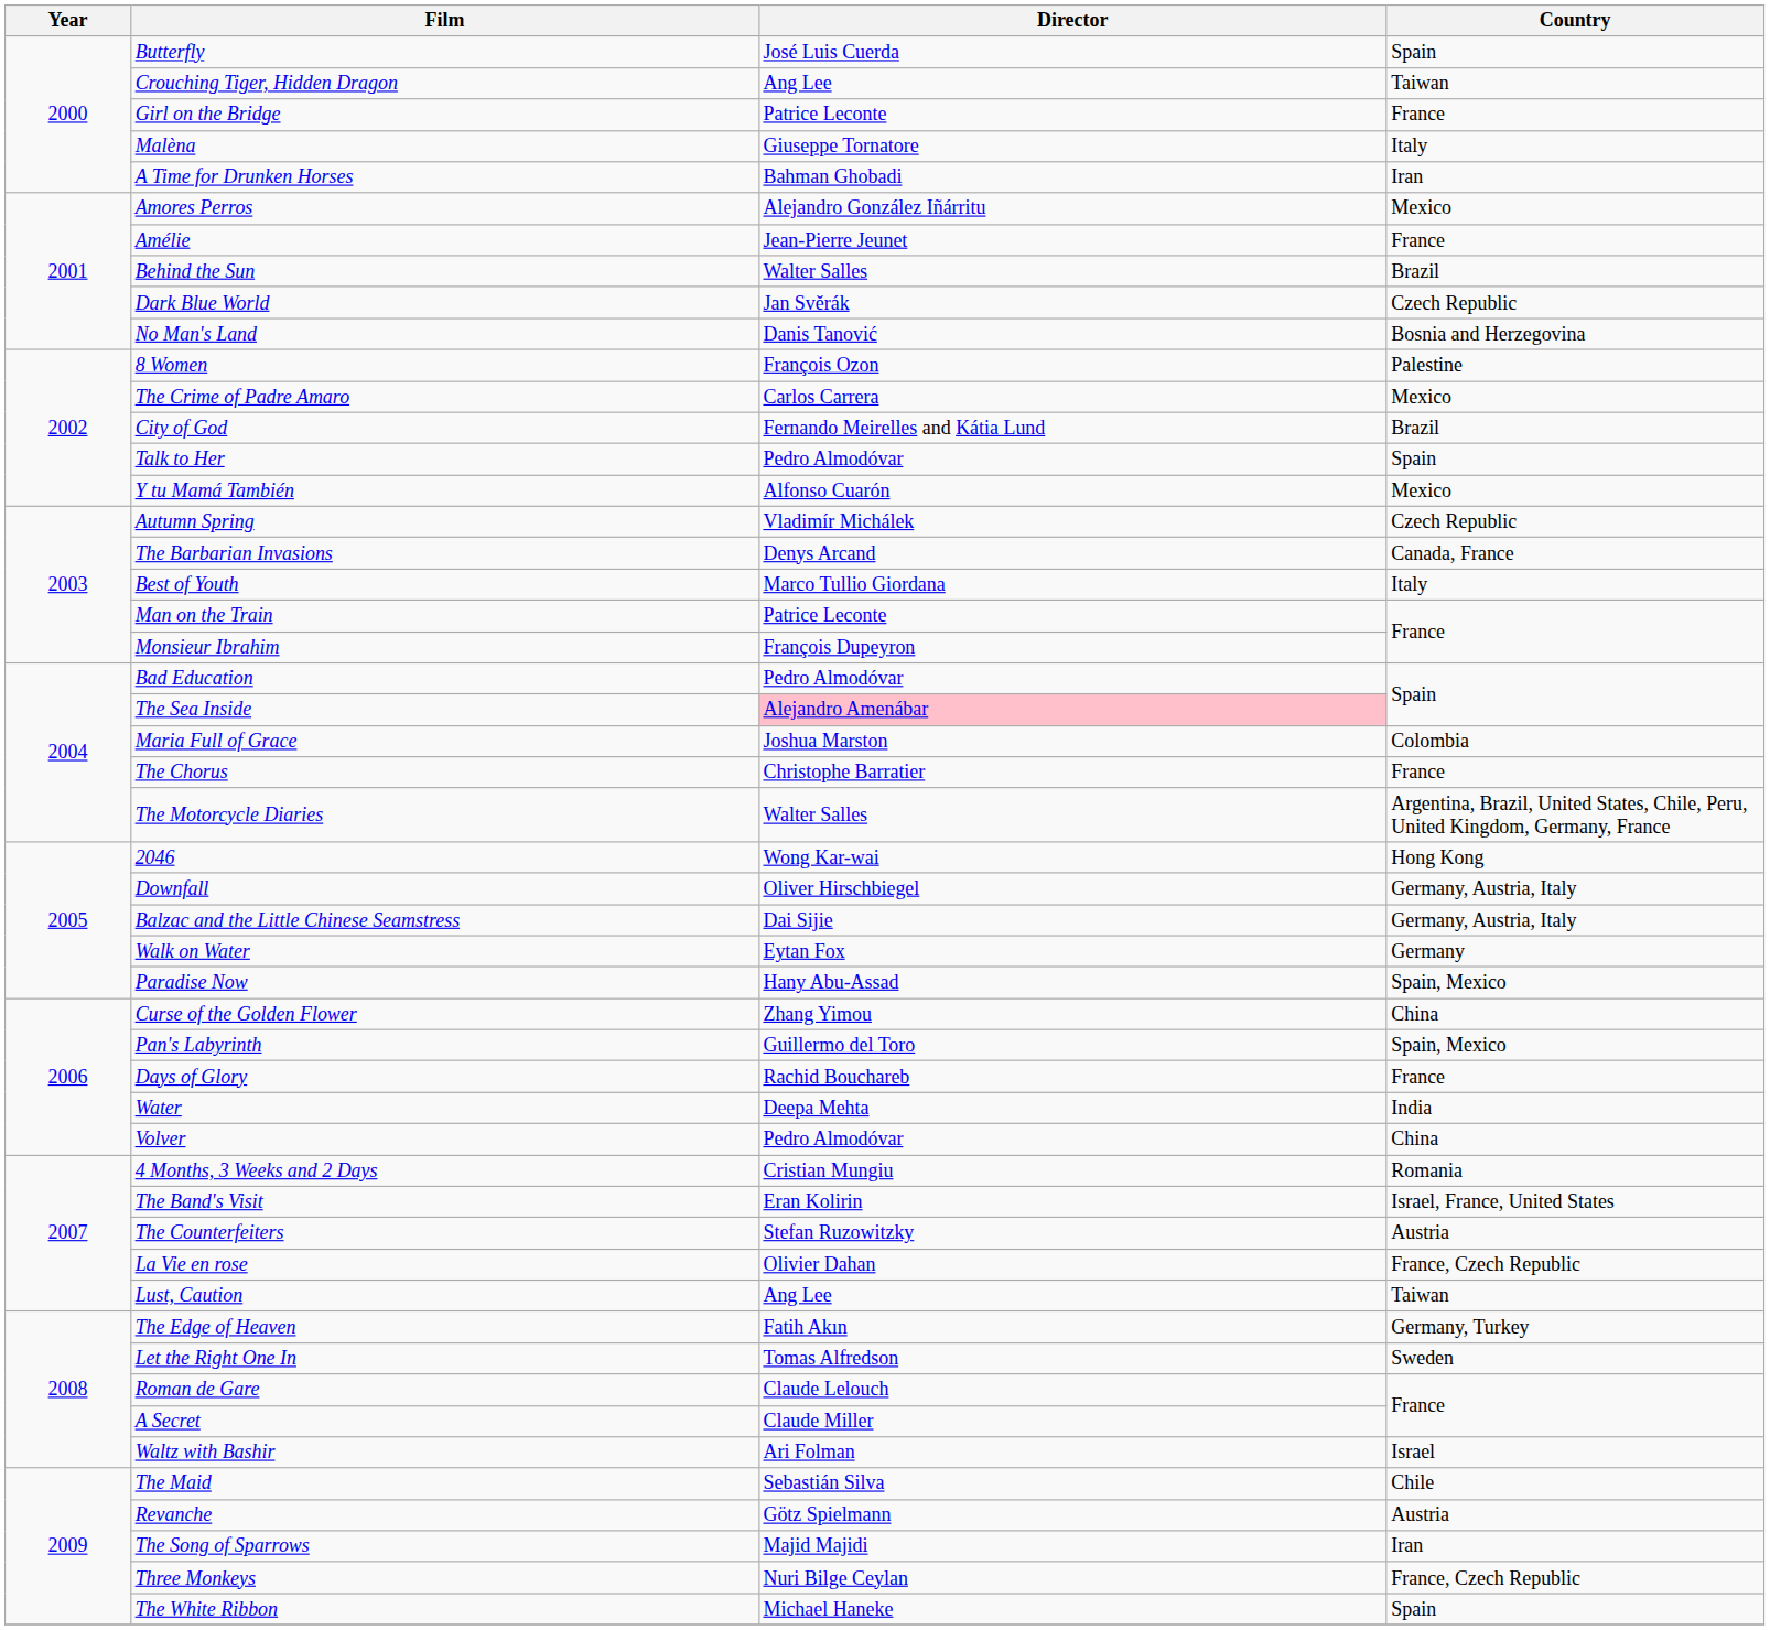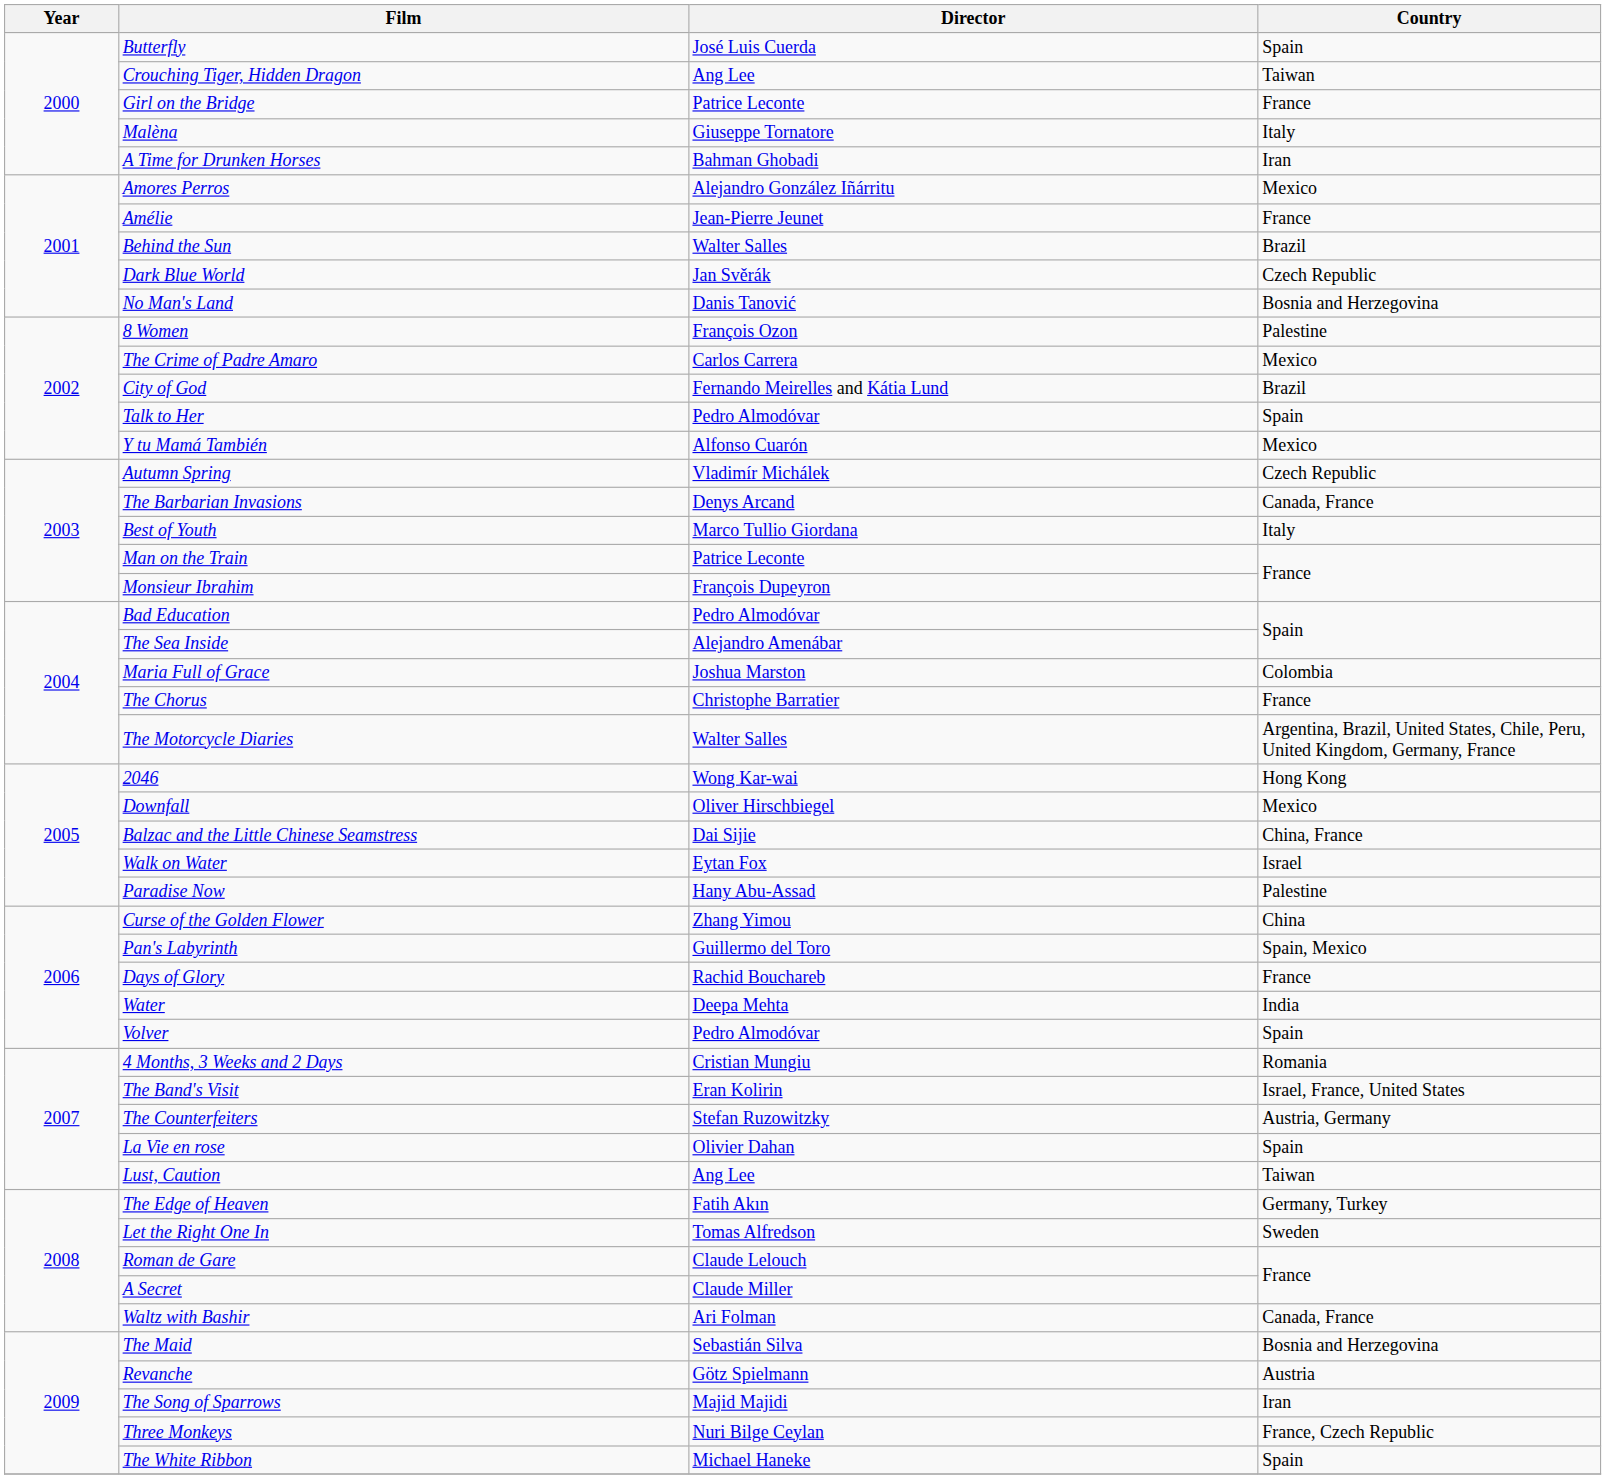The Sea Inside | Director: pink background -> no background
Downfall | Country: Germany, Austria, Italy -> Mexico
Balzac and the Little Chinese Seamstress | Country: Germany, Austria, Italy -> China, France
Walk on Water | Country: Germany -> Israel
Paradise Now | Country: Spain, Mexico -> Palestine
Volver | Country: China -> Spain
The Counterfeiters | Country: Austria -> Austria, Germany
La Vie en rose | Country: France, Czech Republic -> Spain
Waltz with Bashir | Country: Israel -> Canada, France
The Maid | Country: Chile -> Bosnia and Herzegovina
